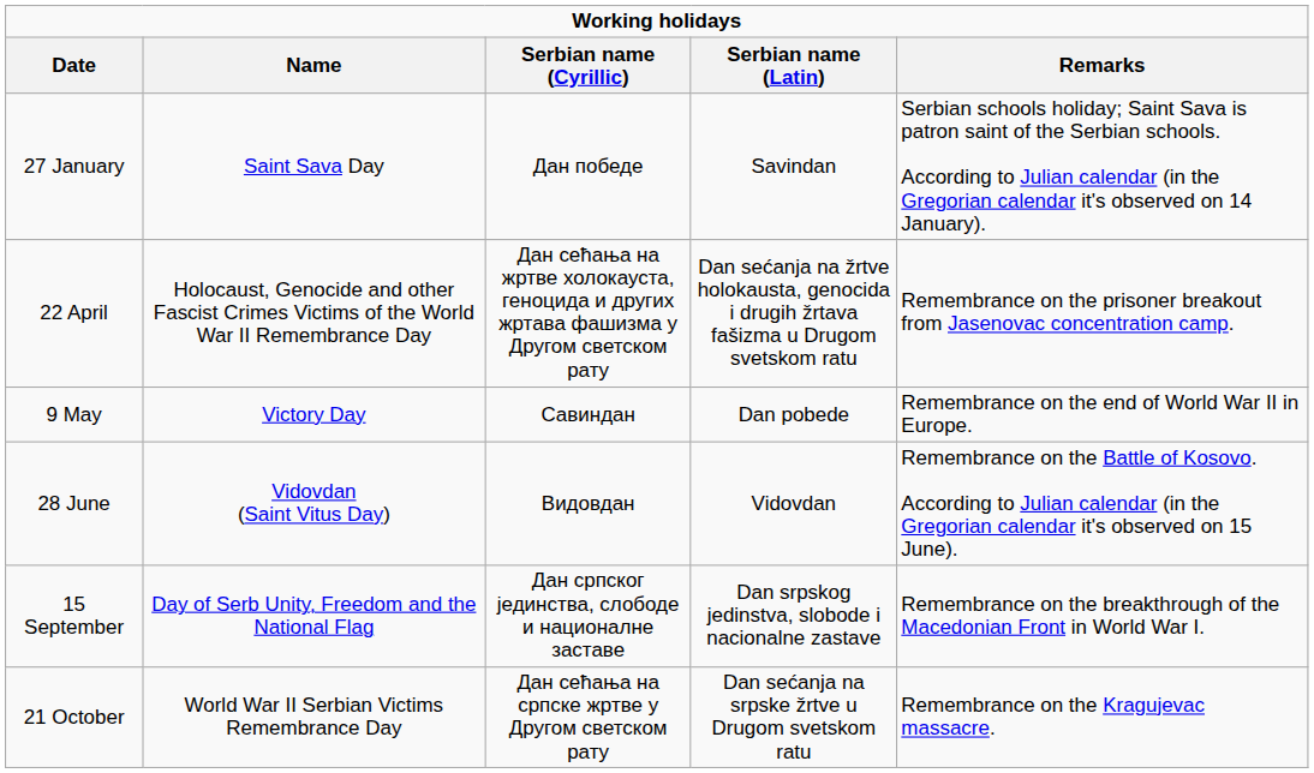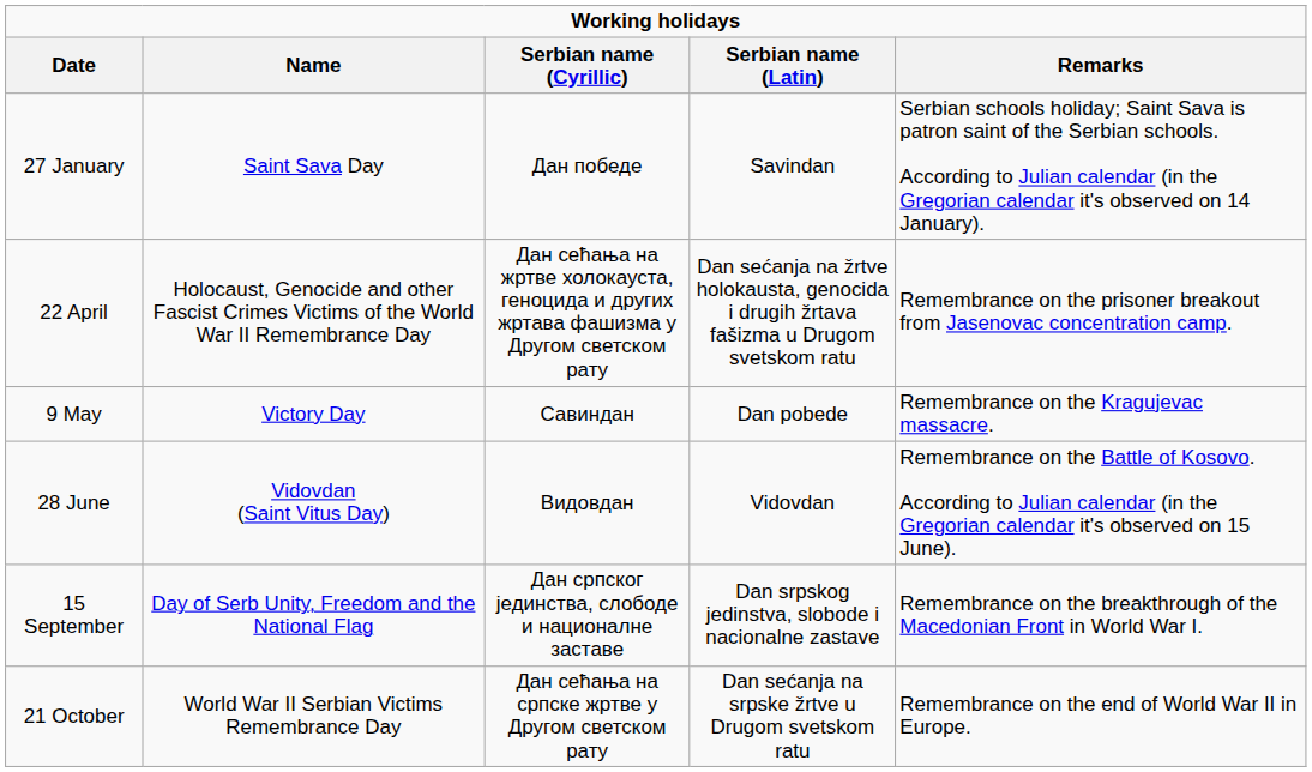9 May | Remarks: Remembrance on the end of World War II in Europe. -> Remembrance on the Kragujevac massacre.
21 October | Remarks: Remembrance on the Kragujevac massacre. -> Remembrance on the end of World War II in Europe.
